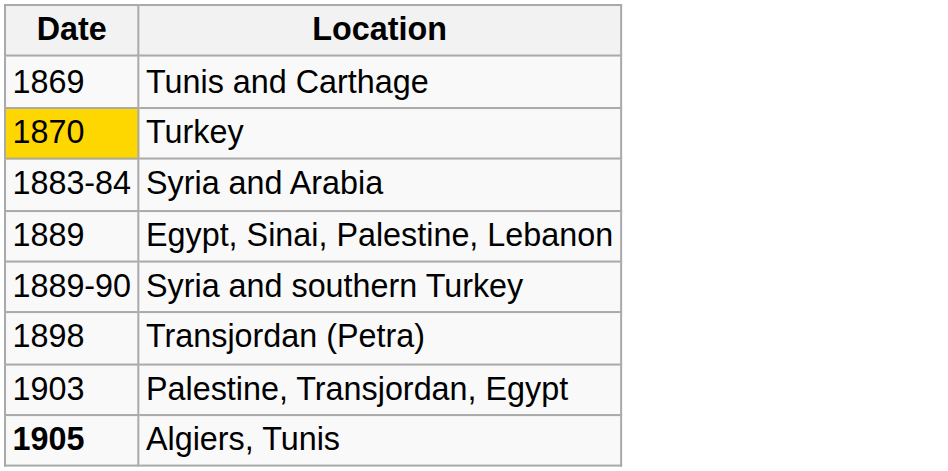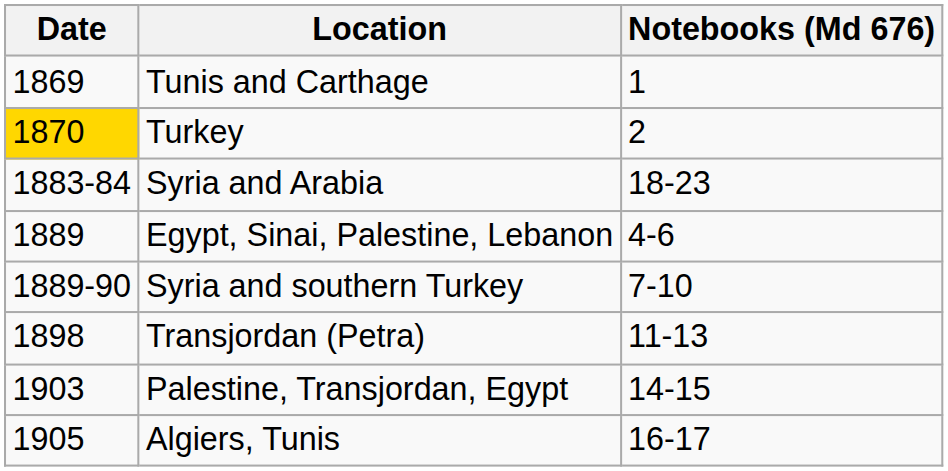+ column: Notebooks (Md 676) | 1 | 2 | 18-23 | 4-6 | 7-10 | 11-13 | 14-15 | 16-17
Algiers, Tunis | Date: bold -> normal
